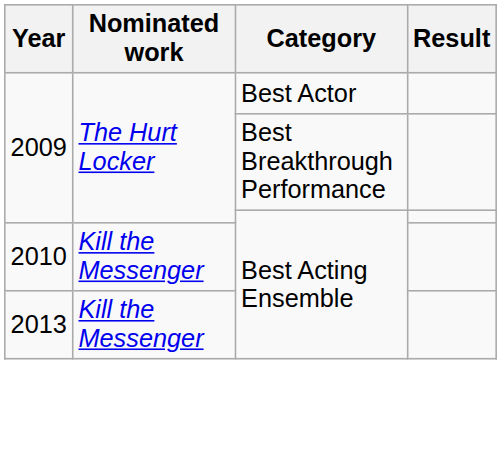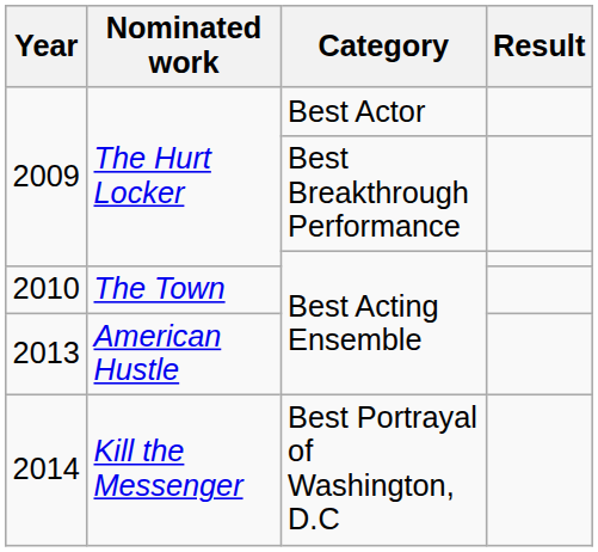2010 | Nominated work: Kill the Messenger -> The Town
2013 | Nominated work: Kill the Messenger -> American Hustle
+ row: 2014 | Kill the Messenger | Best Portrayal of Washington, D.C
